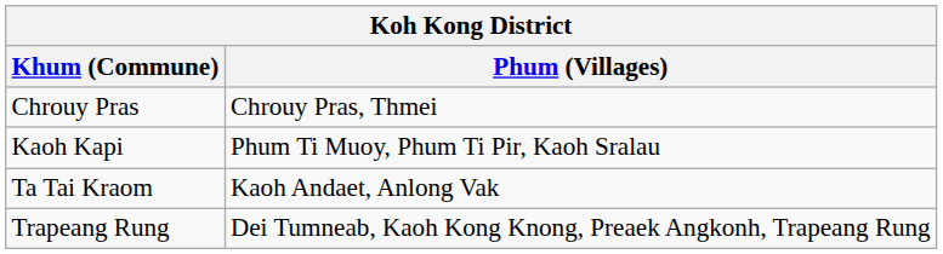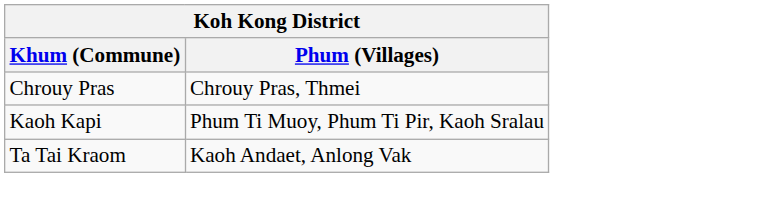- row: Trapeang Rung | Dei Tumneab, Kaoh Kong Knong, Preaek Angkonh, Trapeang Rung
